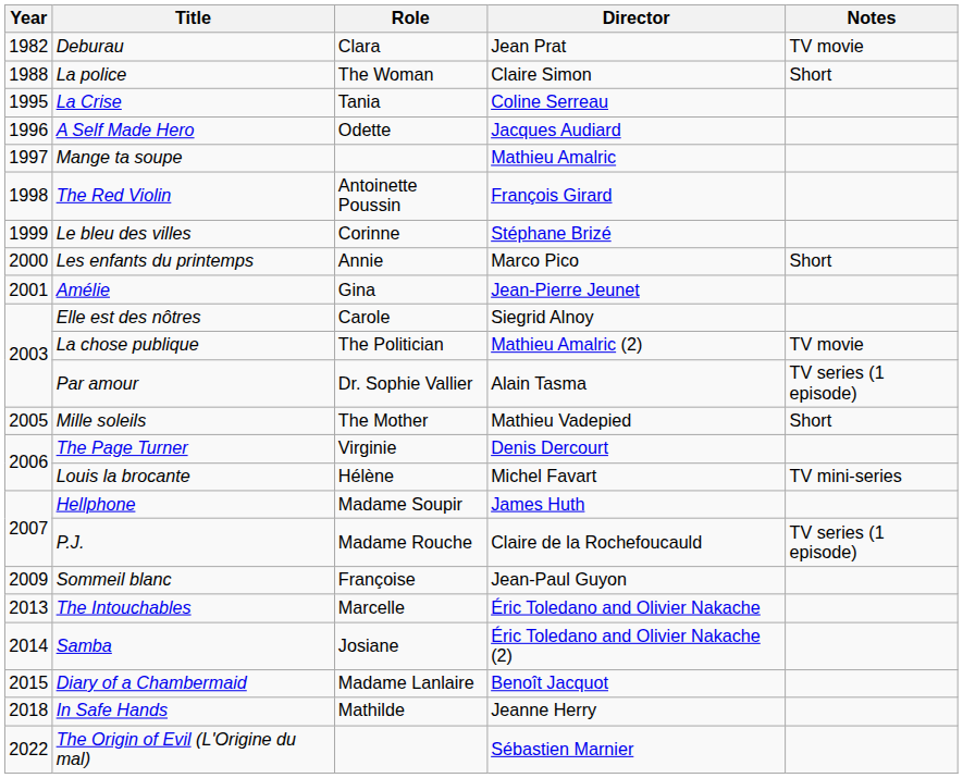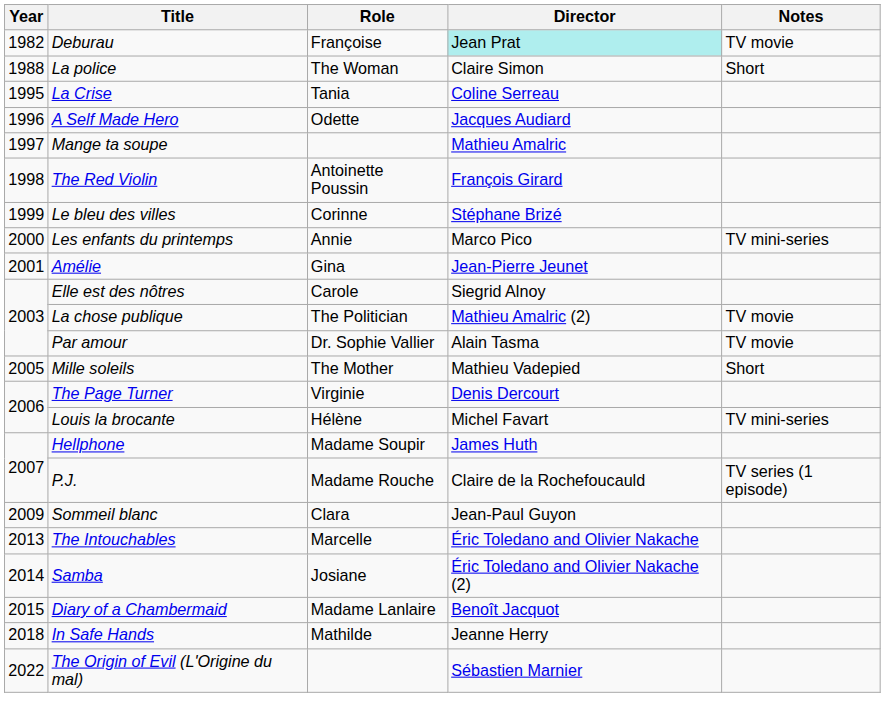Deburau | Role: Clara -> Françoise
Deburau | Director: no background -> paleturquoise background
Les enfants du printemps | Notes: Short -> TV mini-series
Par amour | Notes: TV series (1 episode) -> TV movie
Sommeil blanc | Role: Françoise -> Clara
